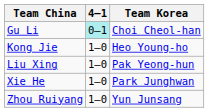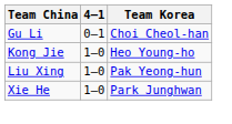Gu Li | 4–1: paleturquoise background -> no background
- row: Zhou Ruiyang | 1–0 | Yun Junsang
